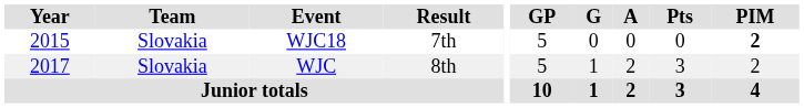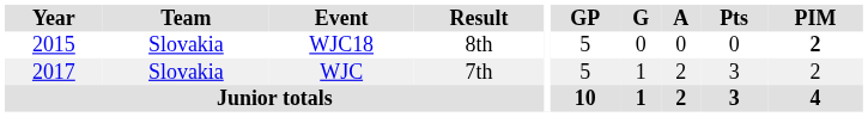WJC18 | Result: 7th -> 8th
WJC | Result: 8th -> 7th
